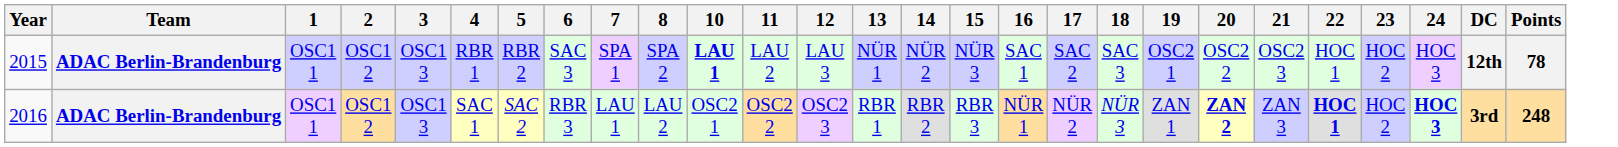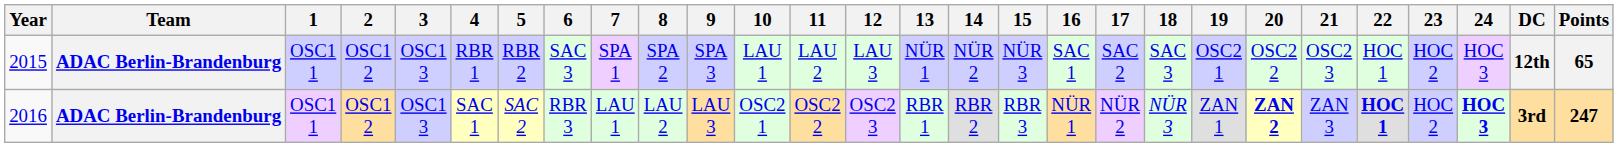+ column: 9 | SPA 3 | LAU 3
2015 | 10: bold -> normal
2015 | Points: 78 -> 65
2016 | Points: 248 -> 247
